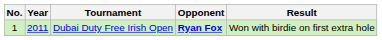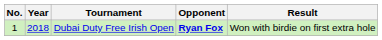Dubai Duty Free Irish Open | Year: 2011 -> 2018
